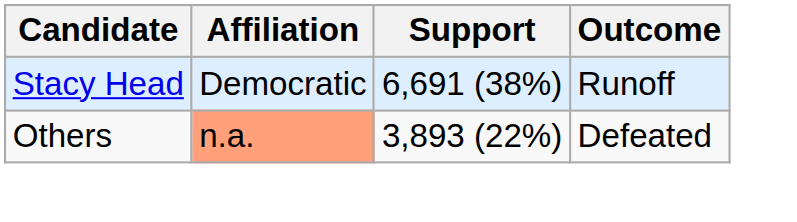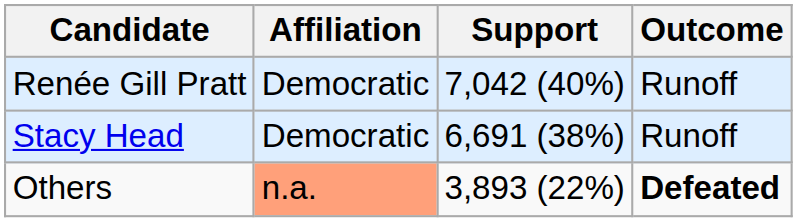+ row: Renée Gill Pratt | Democratic | 7,042 (40%) | Runoff
Others | Outcome: normal -> bold
